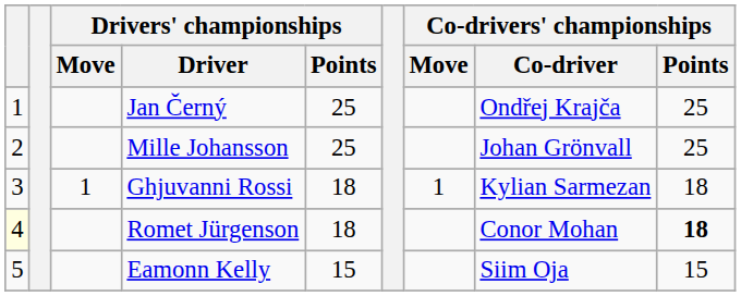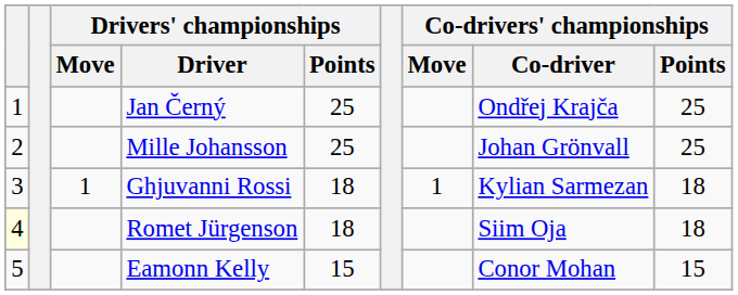Romet Jürgenson | Co-drivers' championships / Co-driver: Conor Mohan -> Siim Oja
Romet Jürgenson | Co-drivers' championships / Points: bold -> normal
Eamonn Kelly | Co-drivers' championships / Co-driver: Siim Oja -> Conor Mohan
